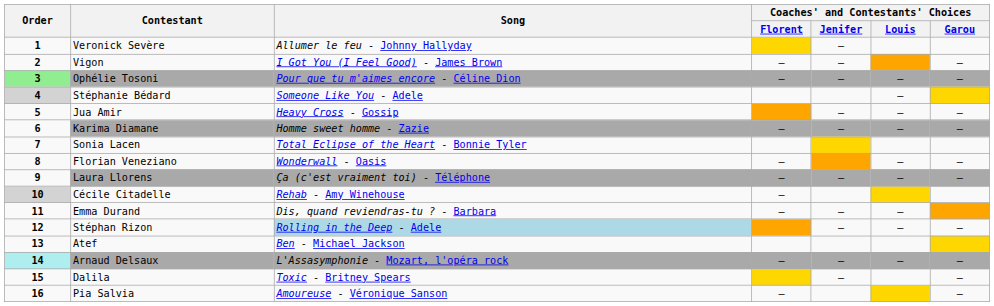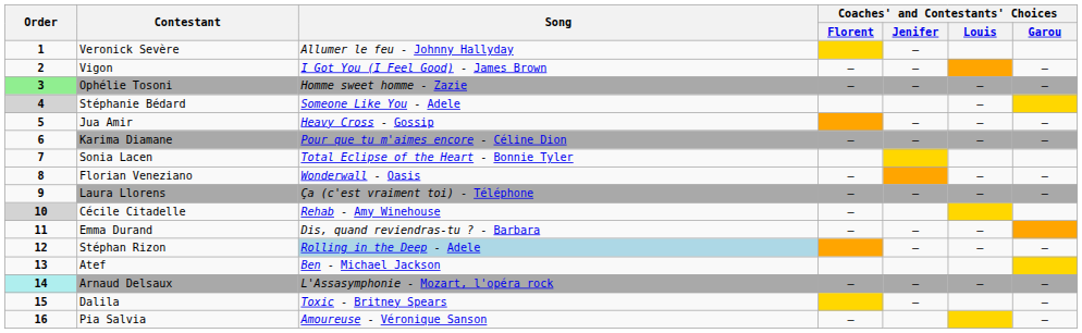Ophélie Tosoni | Song: Pour que tu m'aimes encore - Céline Dion -> Homme sweet homme - Zazie
Karima Diamane | Song: Homme sweet homme - Zazie -> Pour que tu m'aimes encore - Céline Dion
